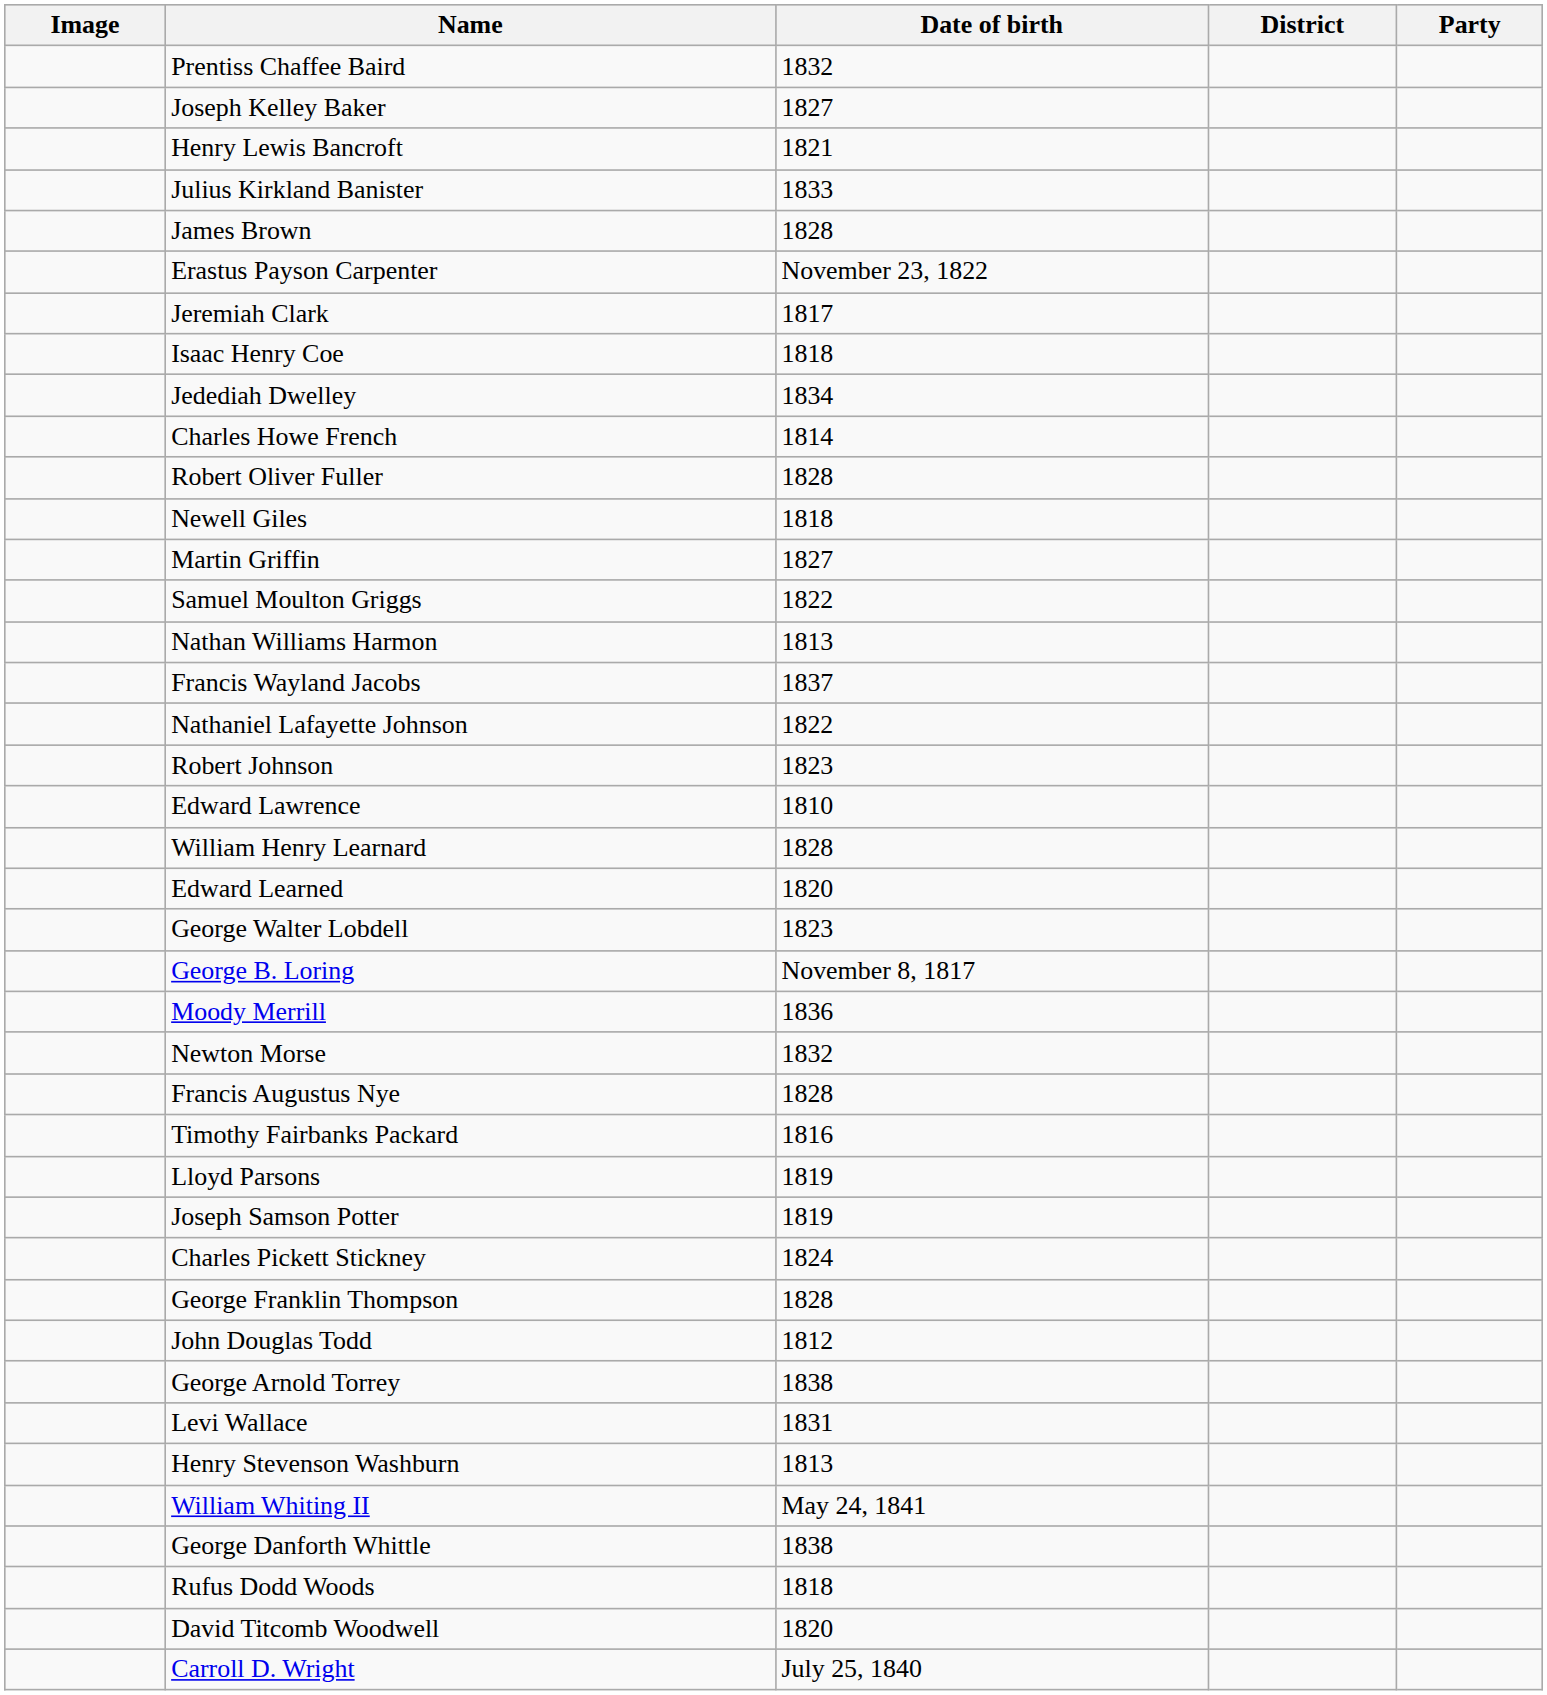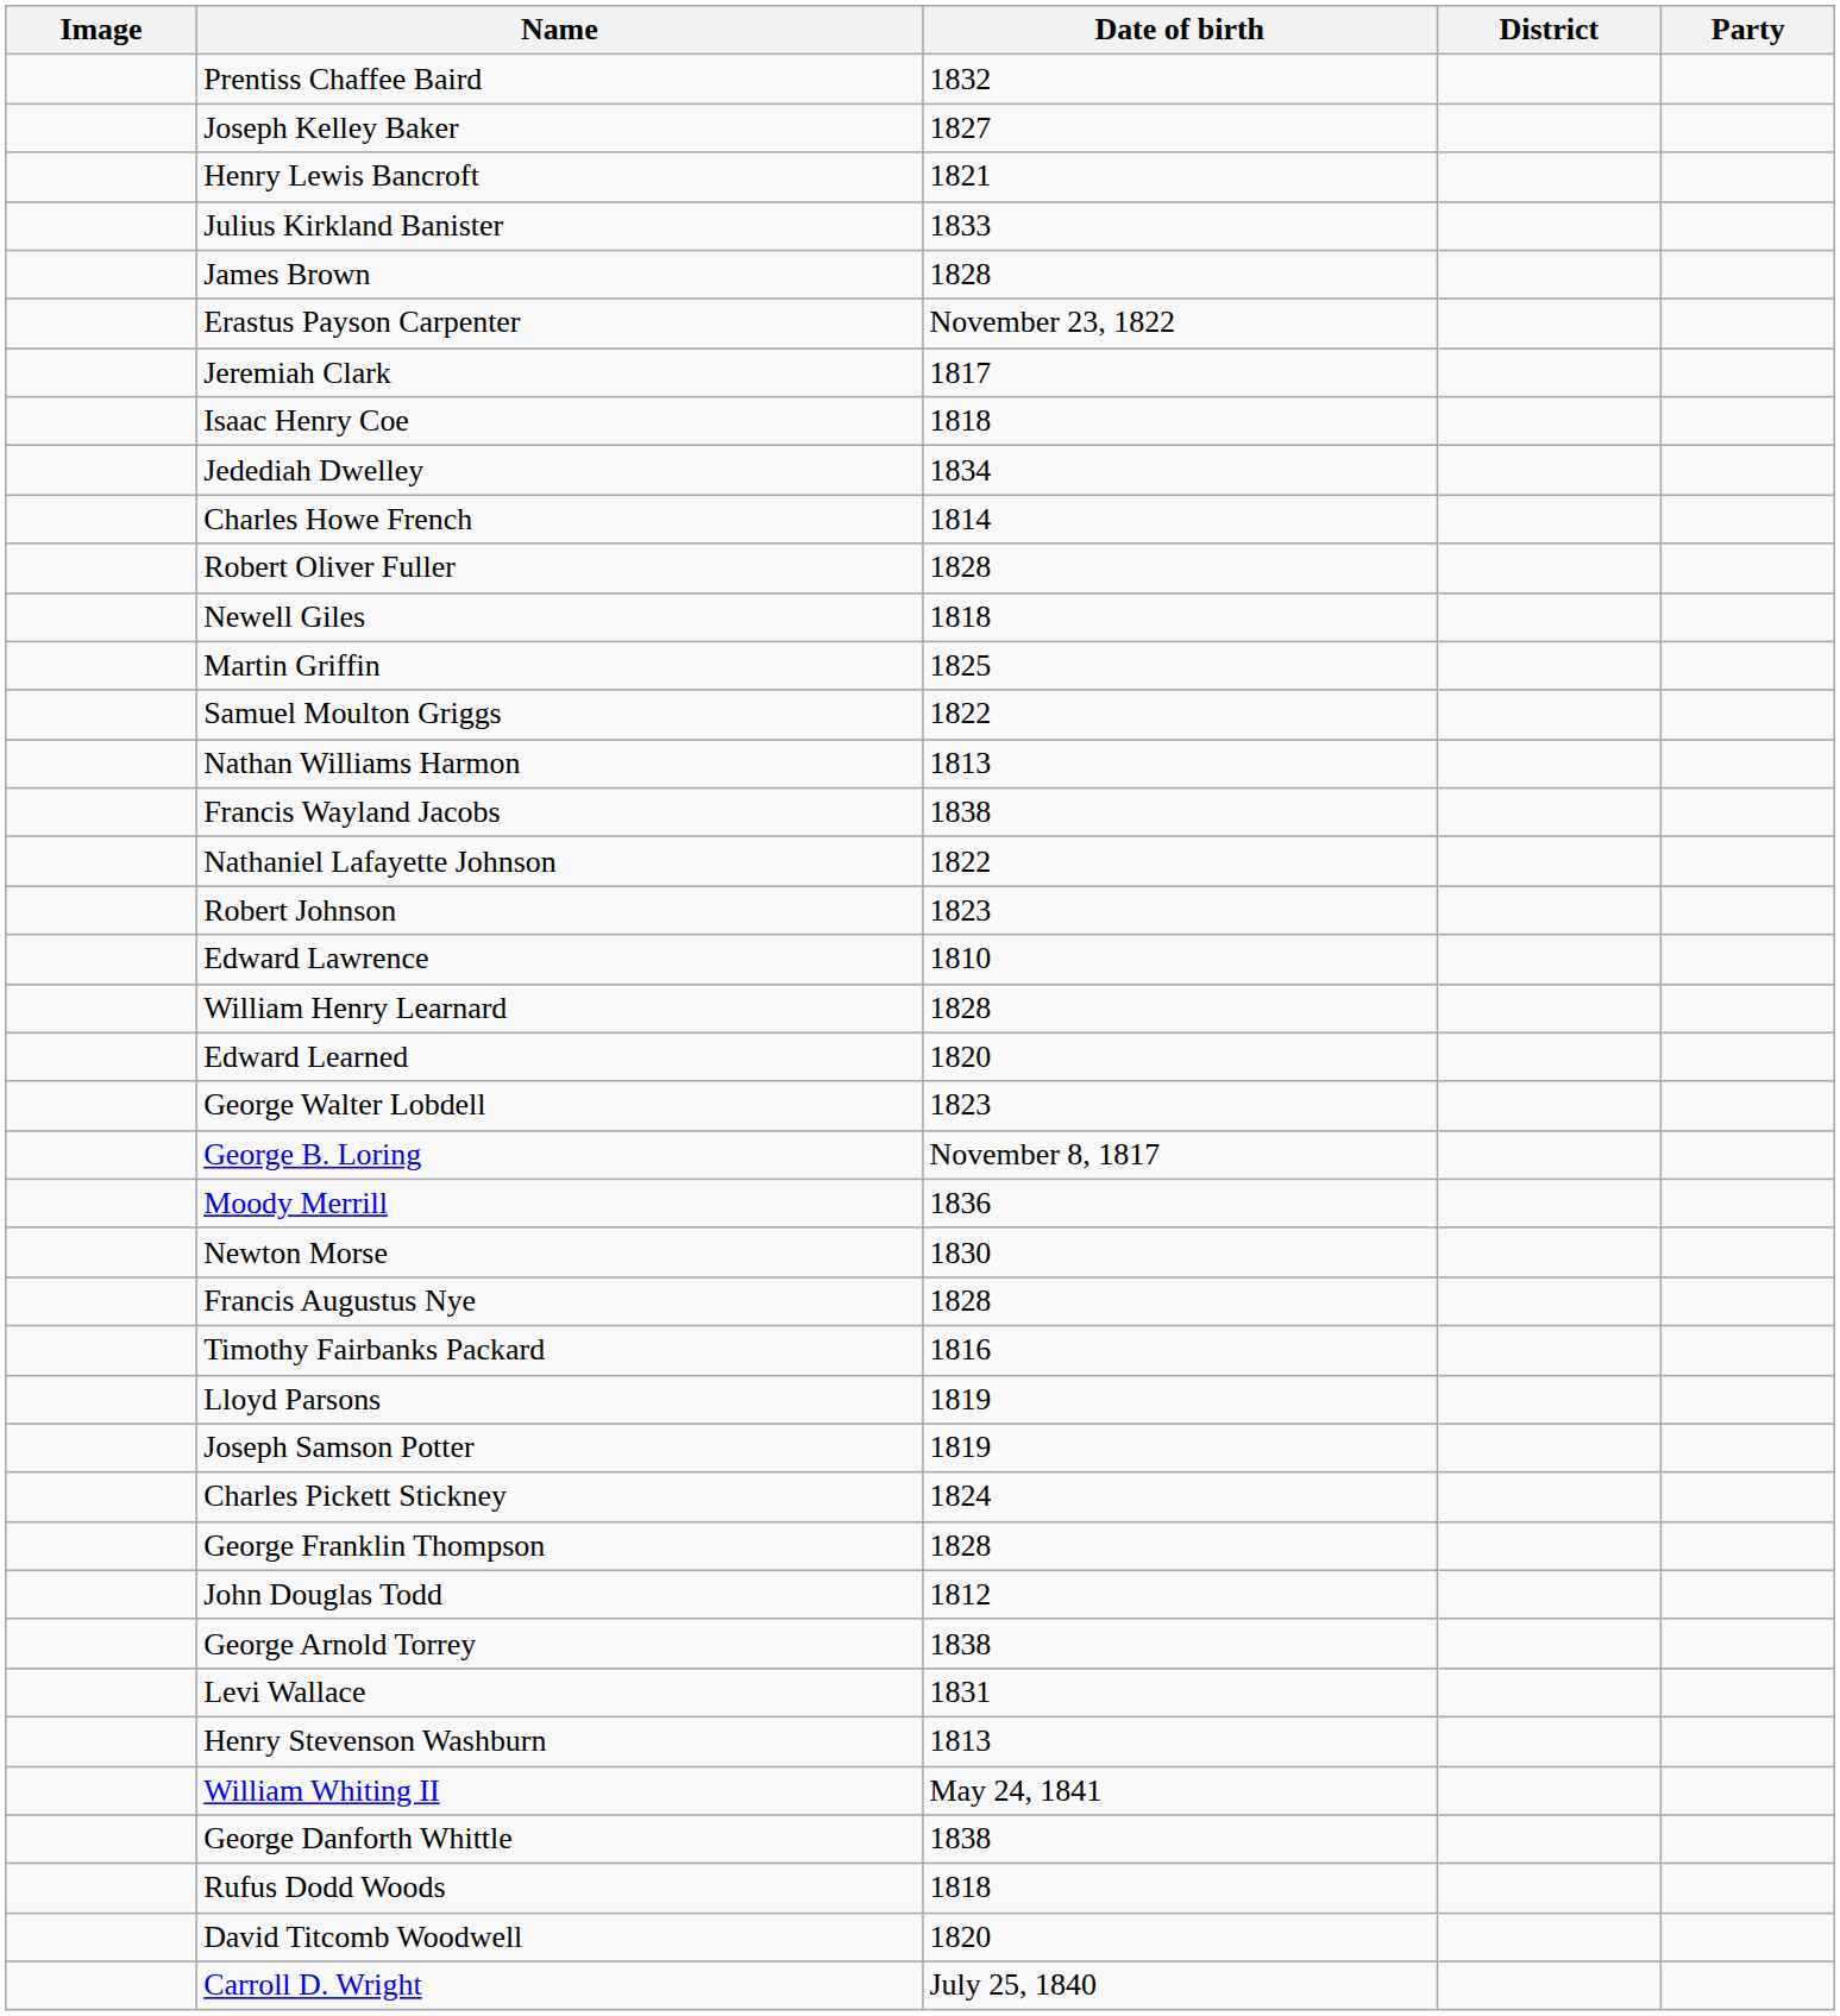Martin Griffin | Date of birth: 1827 -> 1825
Francis Wayland Jacobs | Date of birth: 1837 -> 1838
Newton Morse | Date of birth: 1832 -> 1830
